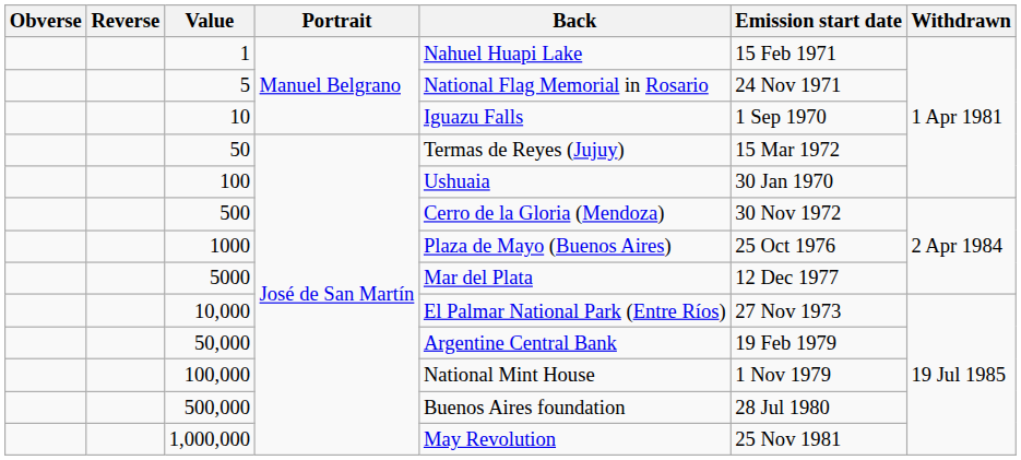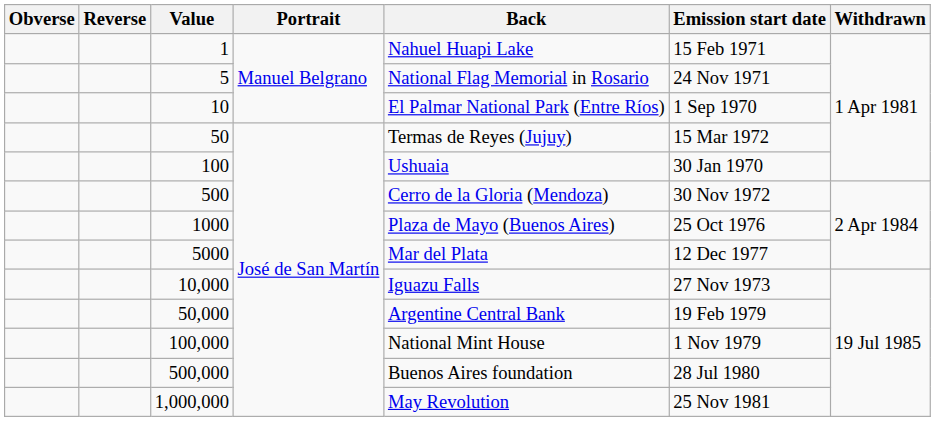10 | Back: Iguazu Falls -> El Palmar National Park (Entre Ríos)
10,000 | Back: El Palmar National Park (Entre Ríos) -> Iguazu Falls
